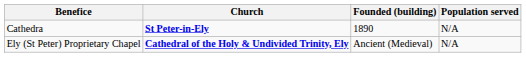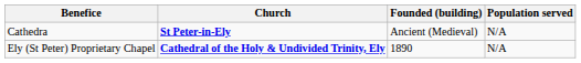Cathedra | Founded (building): 1890 -> Ancient (Medieval)
Ely (St Peter) Proprietary Chapel | Founded (building): Ancient (Medieval) -> 1890
